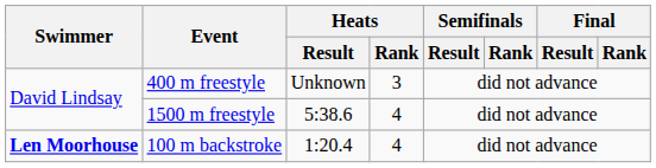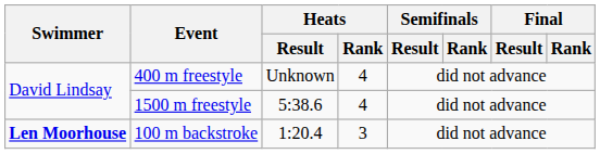400 m freestyle | Heats / Rank: 3 -> 4
100 m backstroke | Heats / Rank: 4 -> 3
